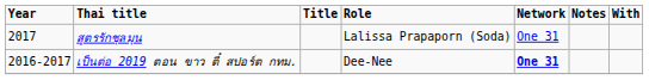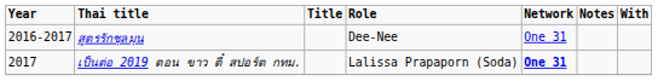สูตรรักชุลมุน | Year: 2017 -> 2016-2017
สูตรรักชุลมุน | Role: Lalissa Prapaporn (Soda) -> Dee-Nee
เป็นต่อ 2019 ตอน ขาว ตี๋ สปอร์ต กทม. | Year: 2016-2017 -> 2017
เป็นต่อ 2019 ตอน ขาว ตี๋ สปอร์ต กทม. | Role: Dee-Nee -> Lalissa Prapaporn (Soda)
